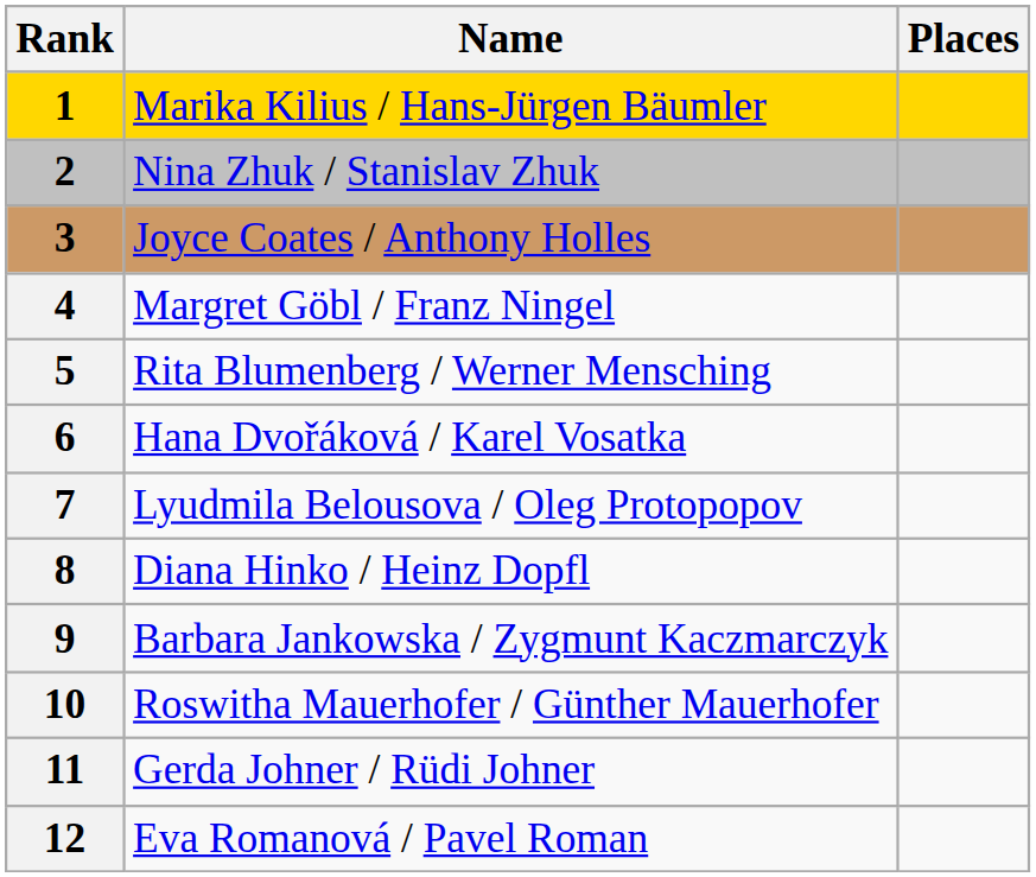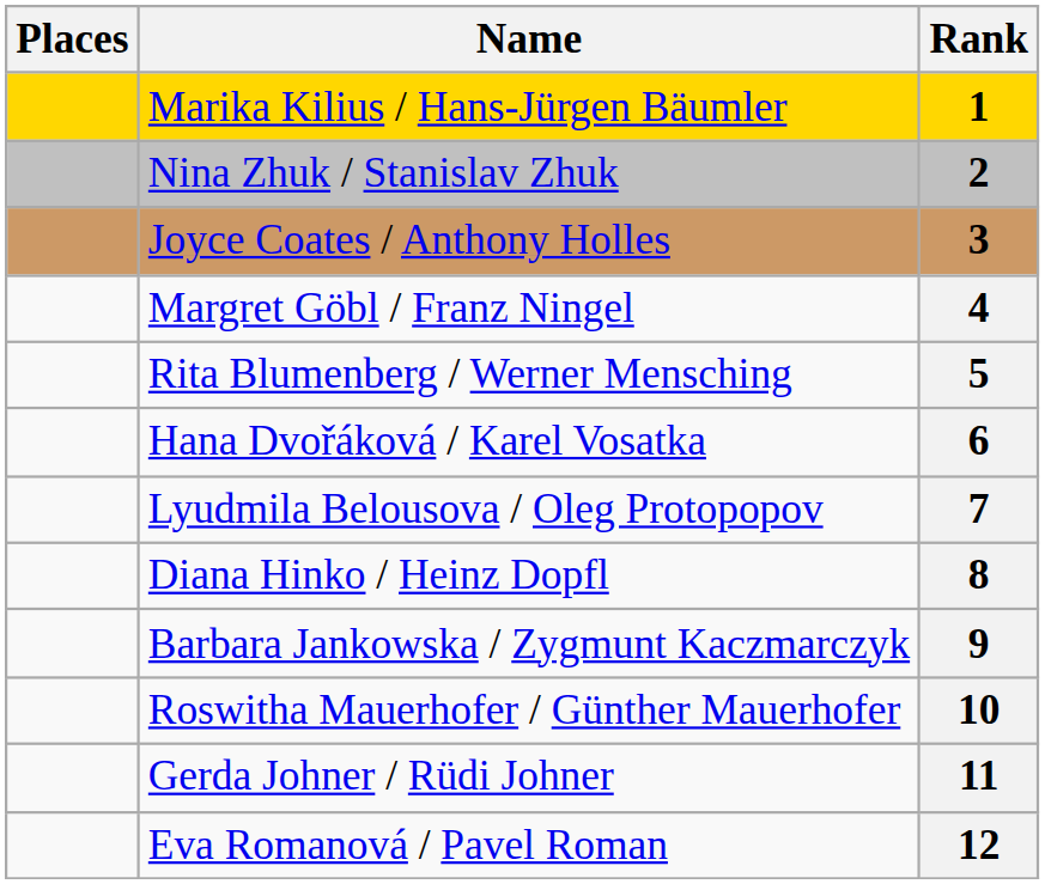columns swapped: Rank <-> Places
